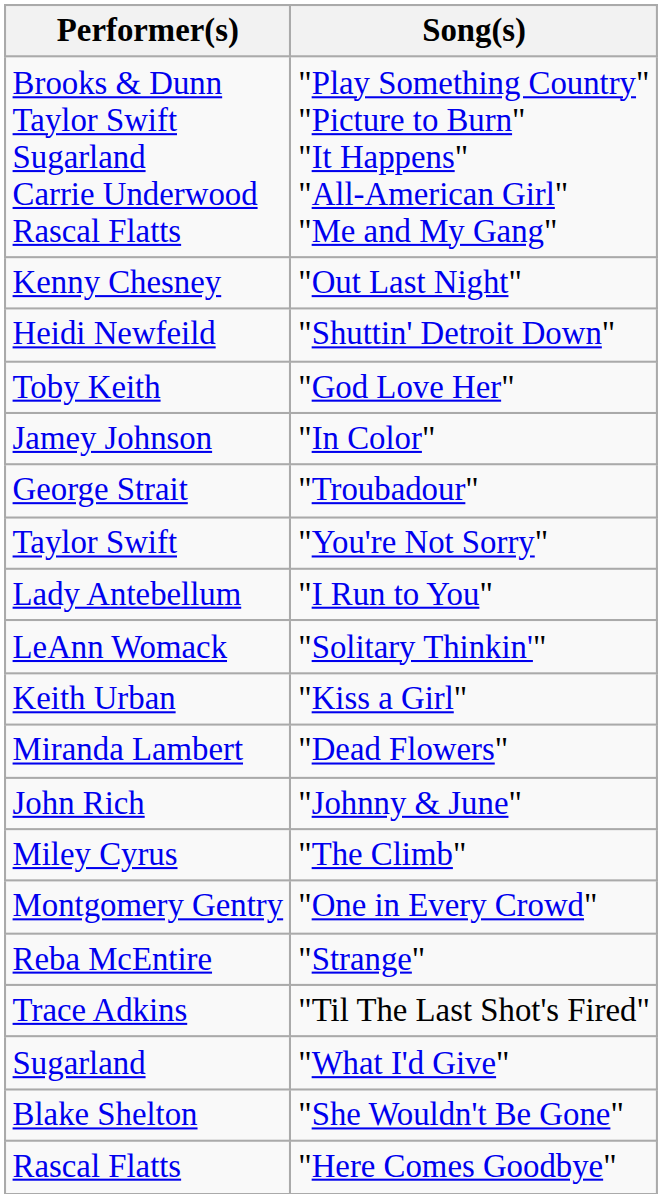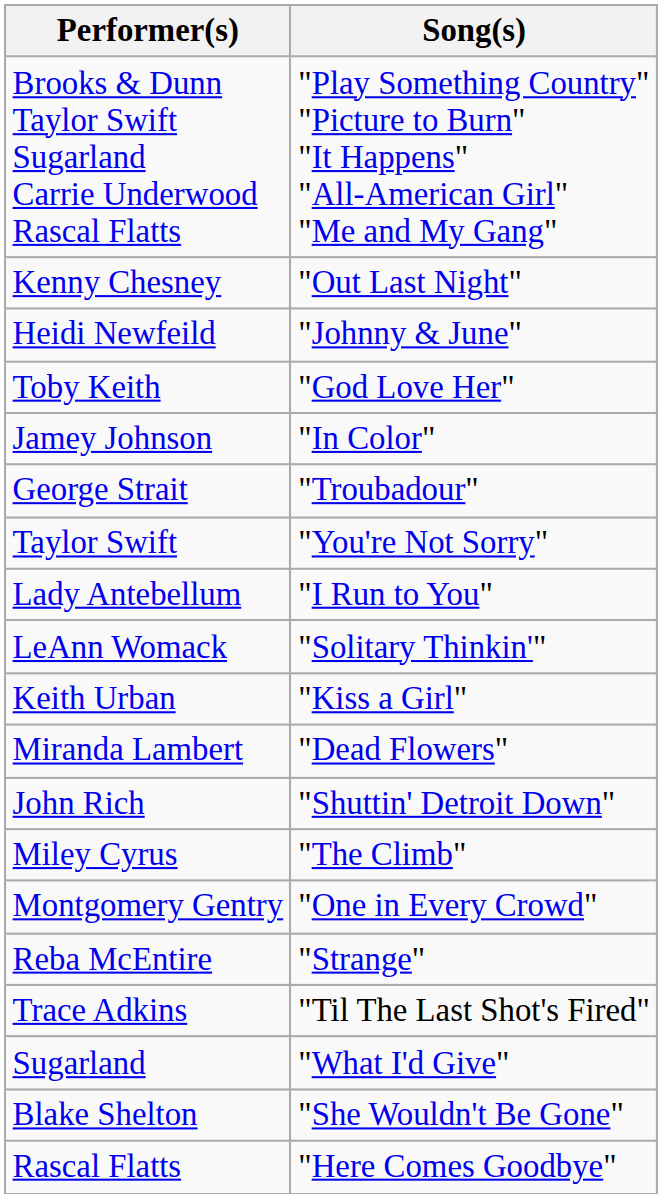Heidi Newfeild | Song(s): "Shuttin' Detroit Down" -> "Johnny & June"
John Rich | Song(s): "Johnny & June" -> "Shuttin' Detroit Down"
